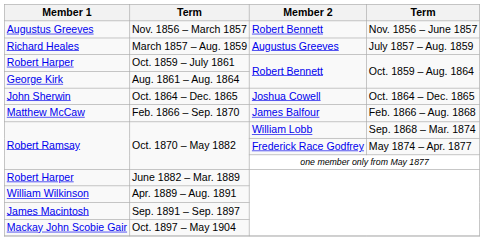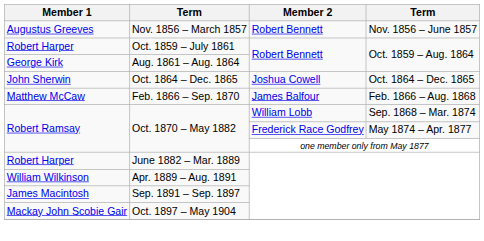- row: Richard Heales | March 1857 – Aug. 1859 | Augustus Greeves | July 1857 – Aug. 1859
